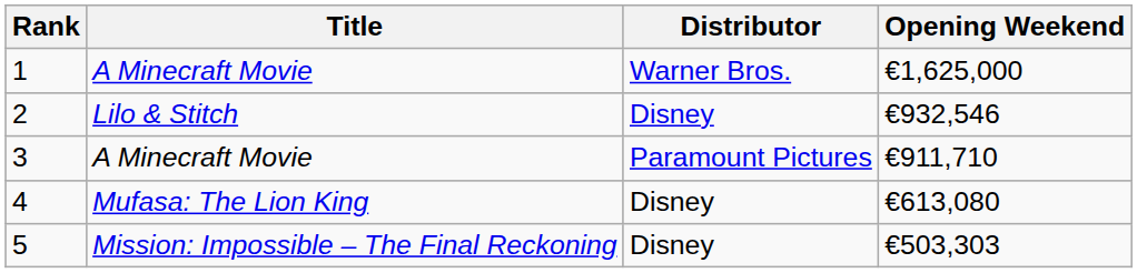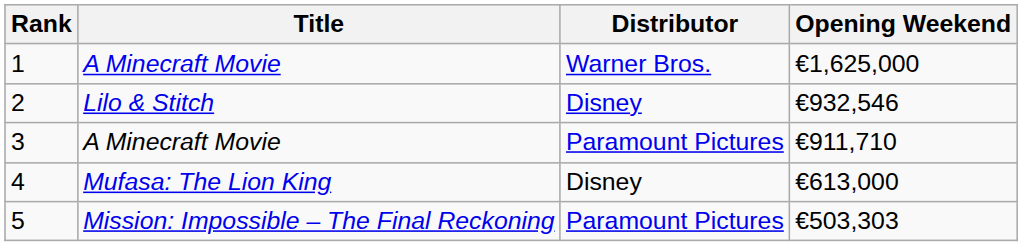4 | Opening Weekend: €613,080 -> €613,000
5 | Distributor: Disney -> Paramount Pictures
